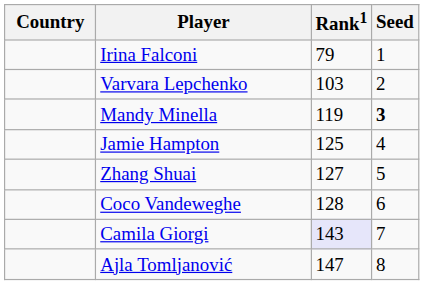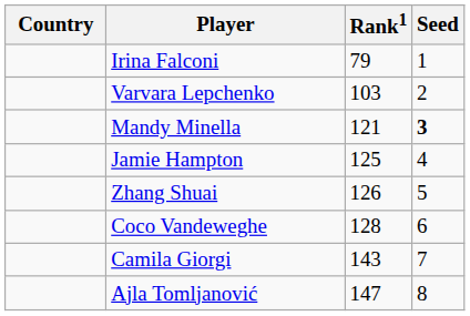Mandy Minella | Rank1: 119 -> 121
Zhang Shuai | Rank1: 127 -> 126
Camila Giorgi | Rank1: lavender background -> no background
